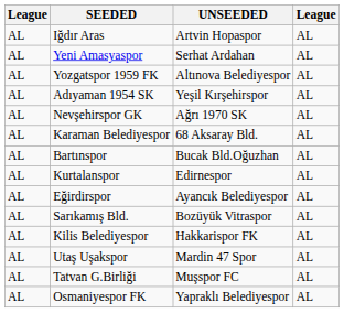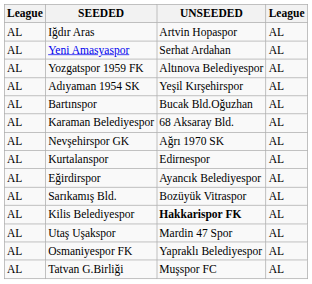rows swapped: Bartınspor <-> Nevşehirspor GK
Kilis Belediyespor | UNSEEDED: normal -> bold
rows swapped: Tatvan G.Birliği <-> Osmaniyespor FK
